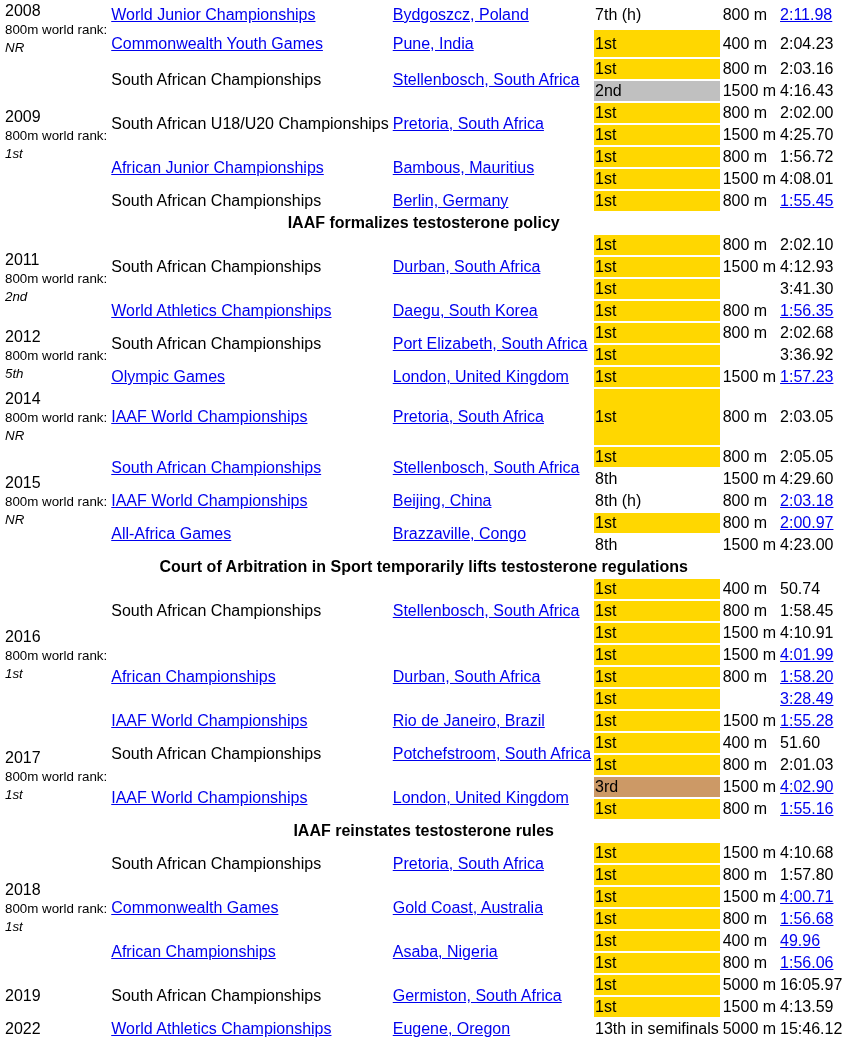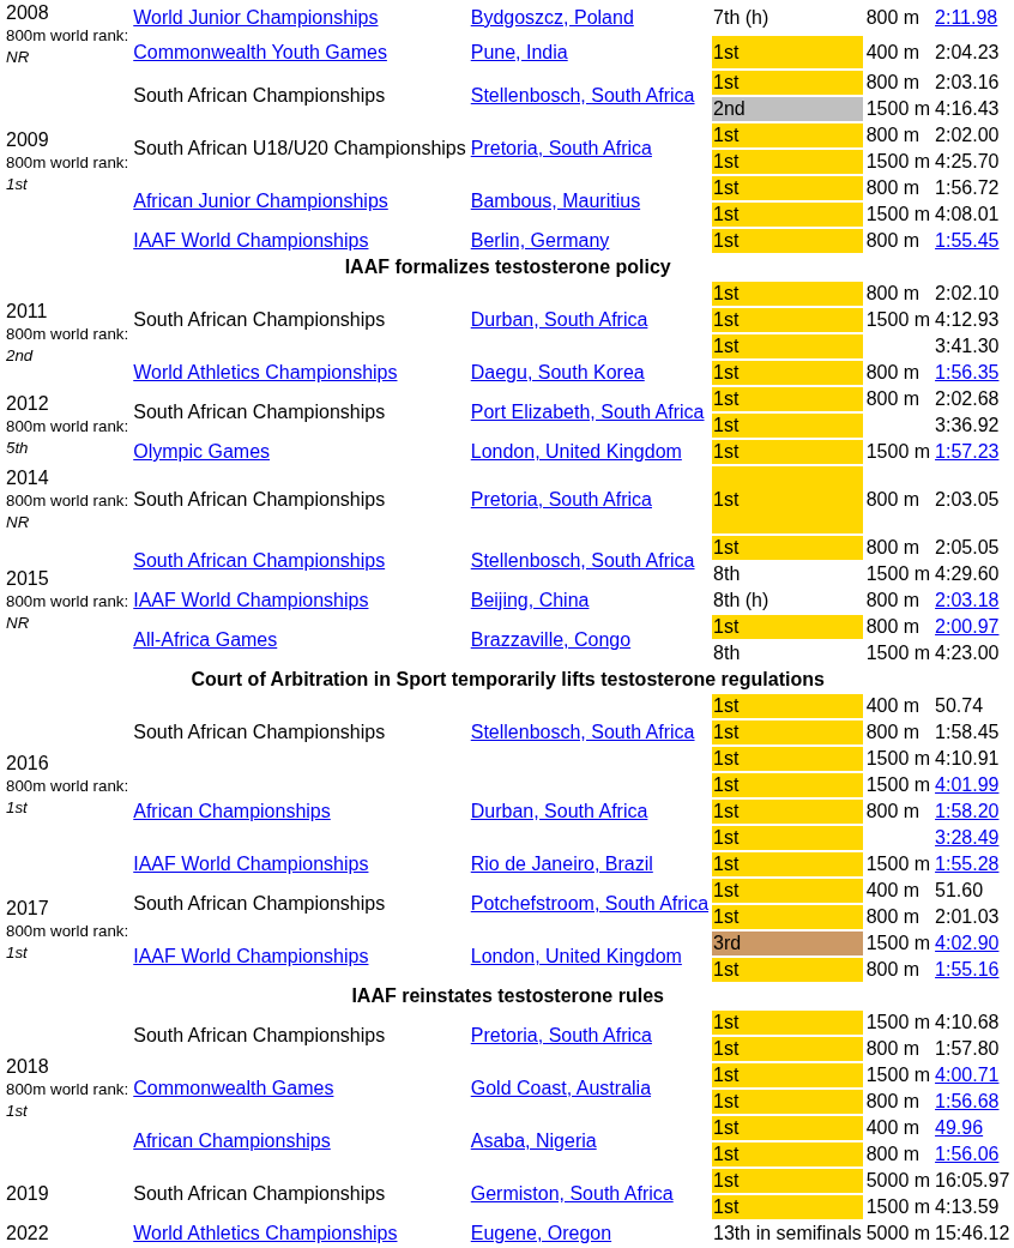Berlin, Germany | column 2: South African Championships -> IAAF World Championships
2014 800m world rank: NR / Pretoria, South Africa | column 2: IAAF World Championships -> South African Championships
